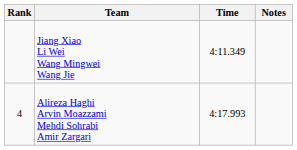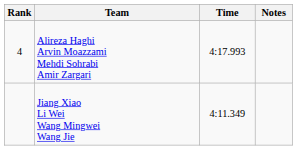rows swapped: Jiang Xiao Li Wei Wang Mingwei Wang Jie <-> Alireza Haghi Arvin Moazzami Mehdi Sohrabi Amir Zargari
